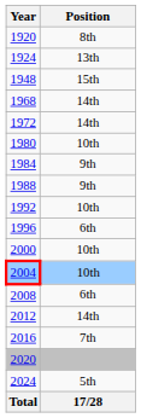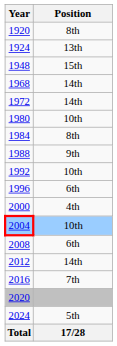1984 | Position: 9th -> 8th
2000 | Position: 10th -> 4th
